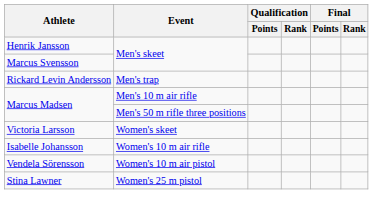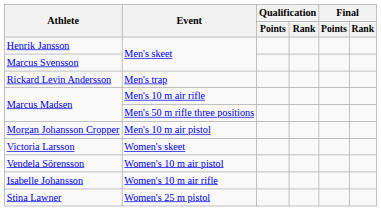+ row: Morgan Johansson Cropper | Men's 10 m air pistol
rows swapped: Isabelle Johansson <-> Vendela Sörensson
